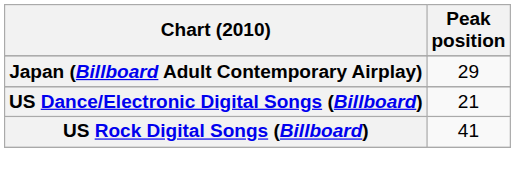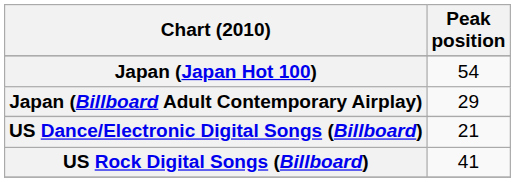+ row: Japan (Japan Hot 100) | 54
